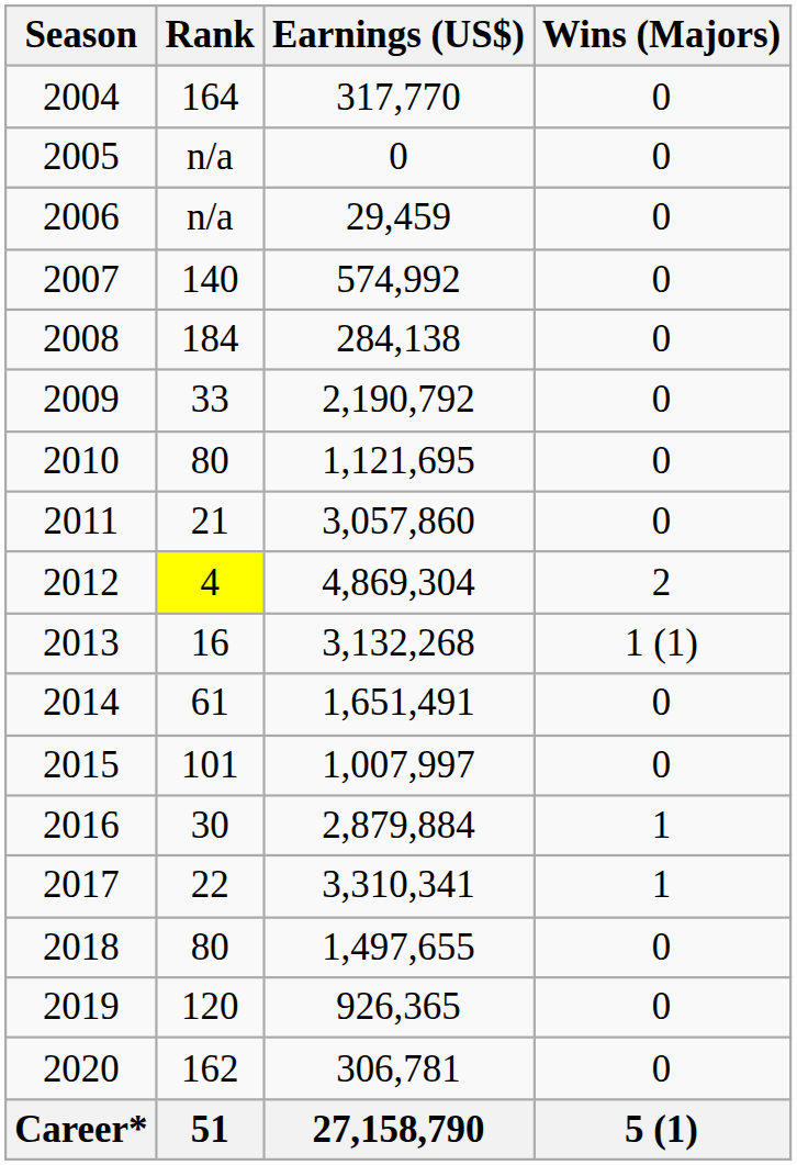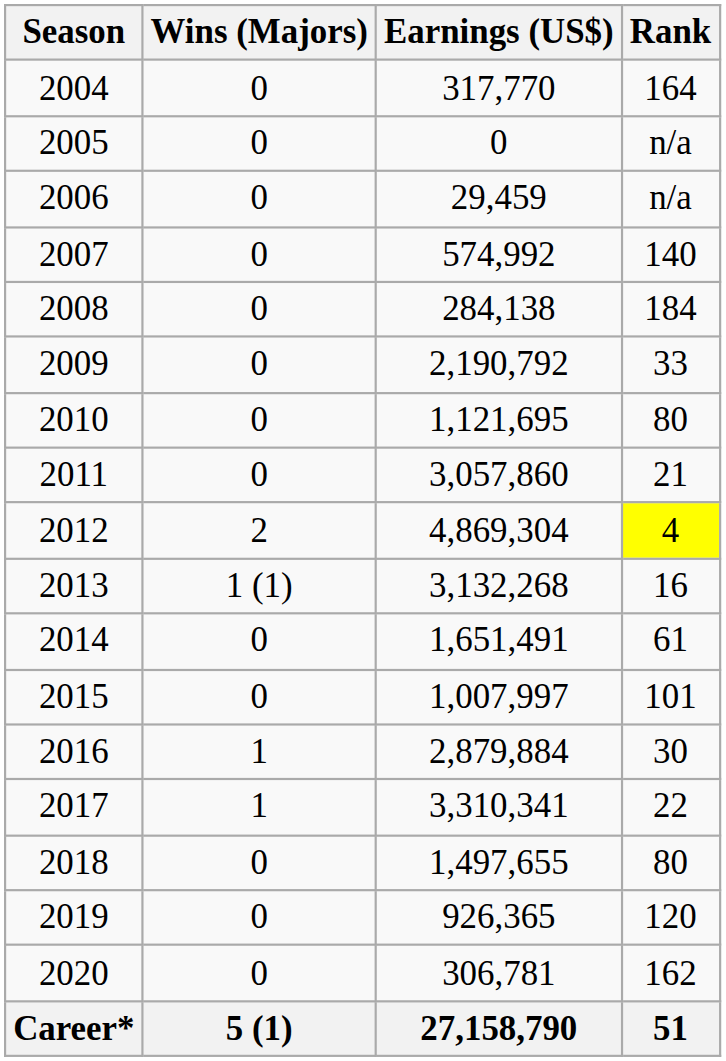columns swapped: Wins (Majors) <-> Rank
